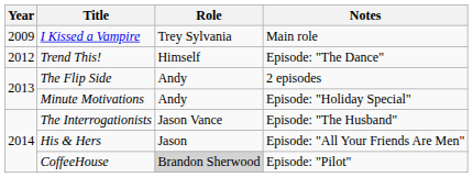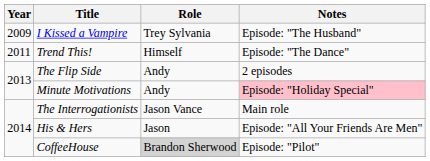I Kissed a Vampire | Notes: Main role -> Episode: "The Husband"
Trend This! | Year: 2012 -> 2011
Minute Motivations | Notes: no background -> pink background
The Interrogationists | Notes: Episode: "The Husband" -> Main role
